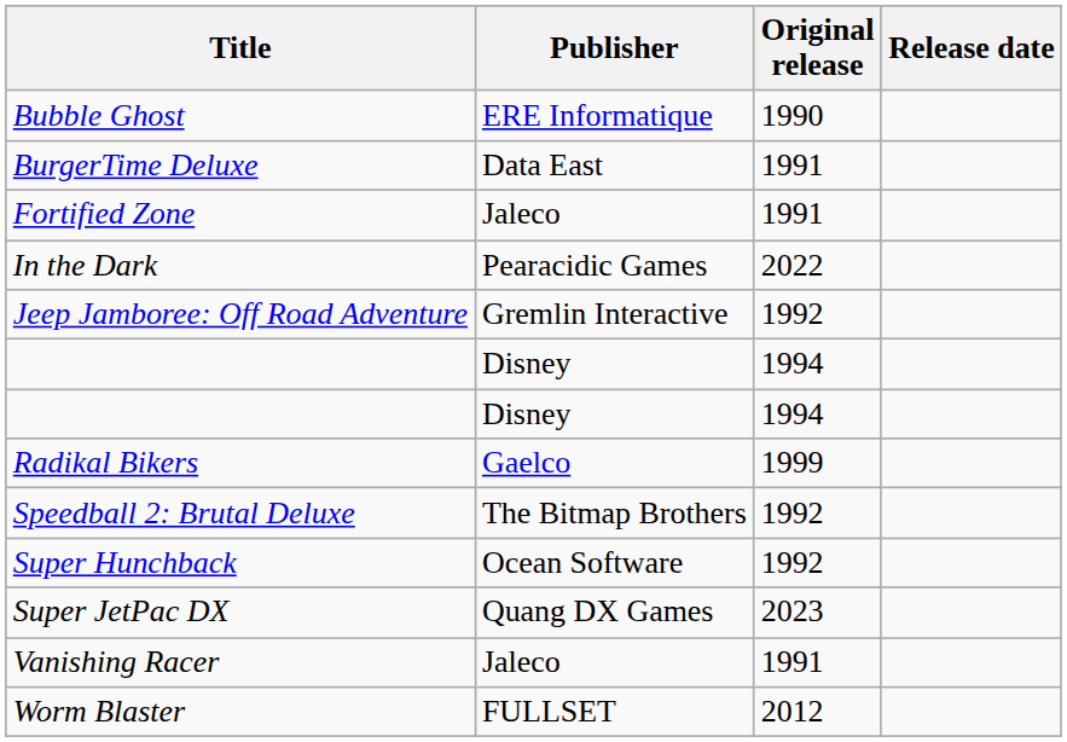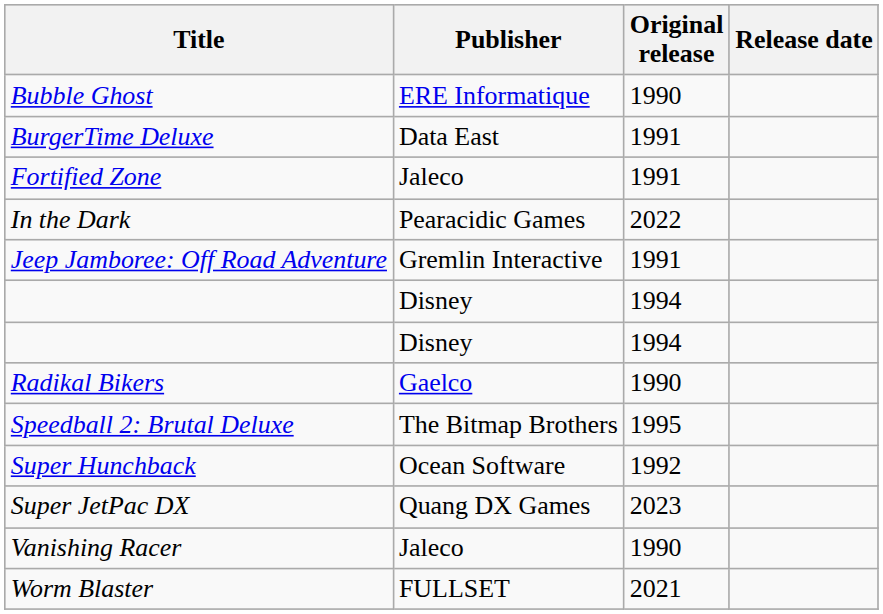Jeep Jamboree: Off Road Adventure | Original release: 1992 -> 1991
Radikal Bikers | Original release: 1999 -> 1990
Speedball 2: Brutal Deluxe | Original release: 1992 -> 1995
Vanishing Racer | Original release: 1991 -> 1990
Worm Blaster | Original release: 2012 -> 2021
